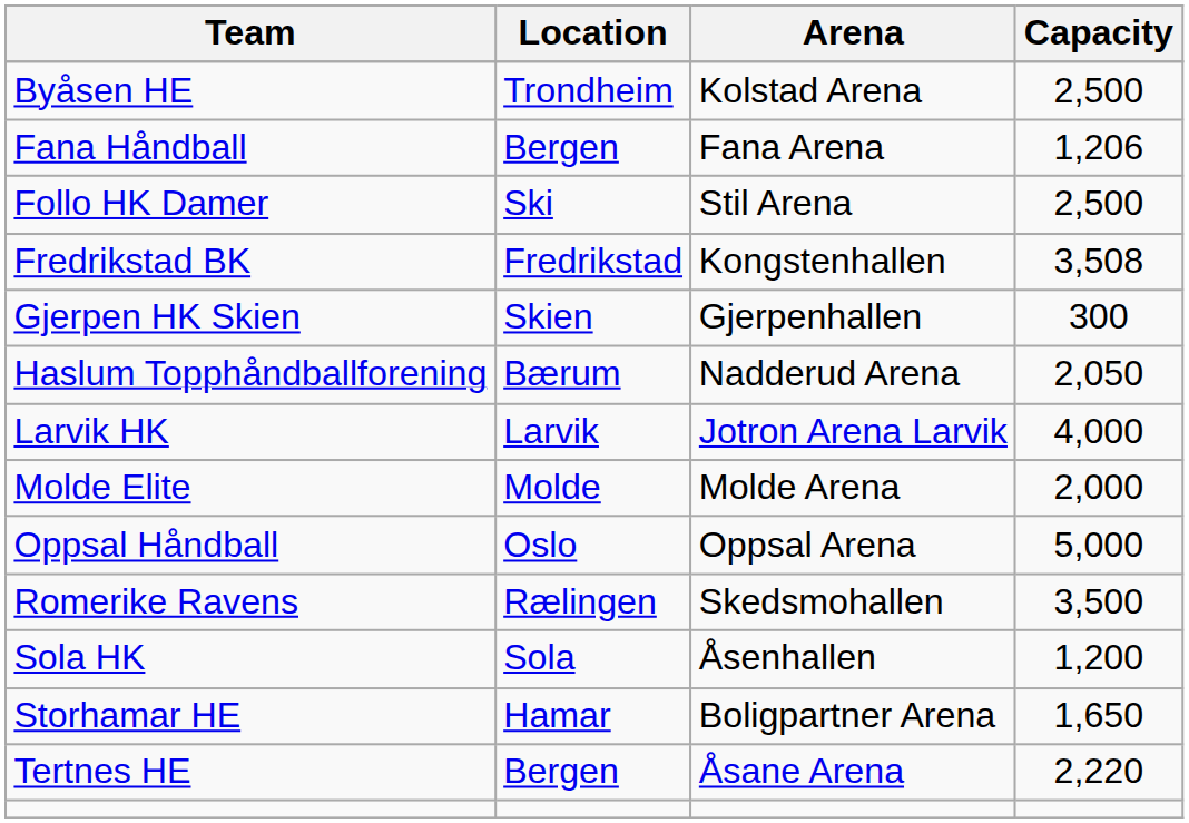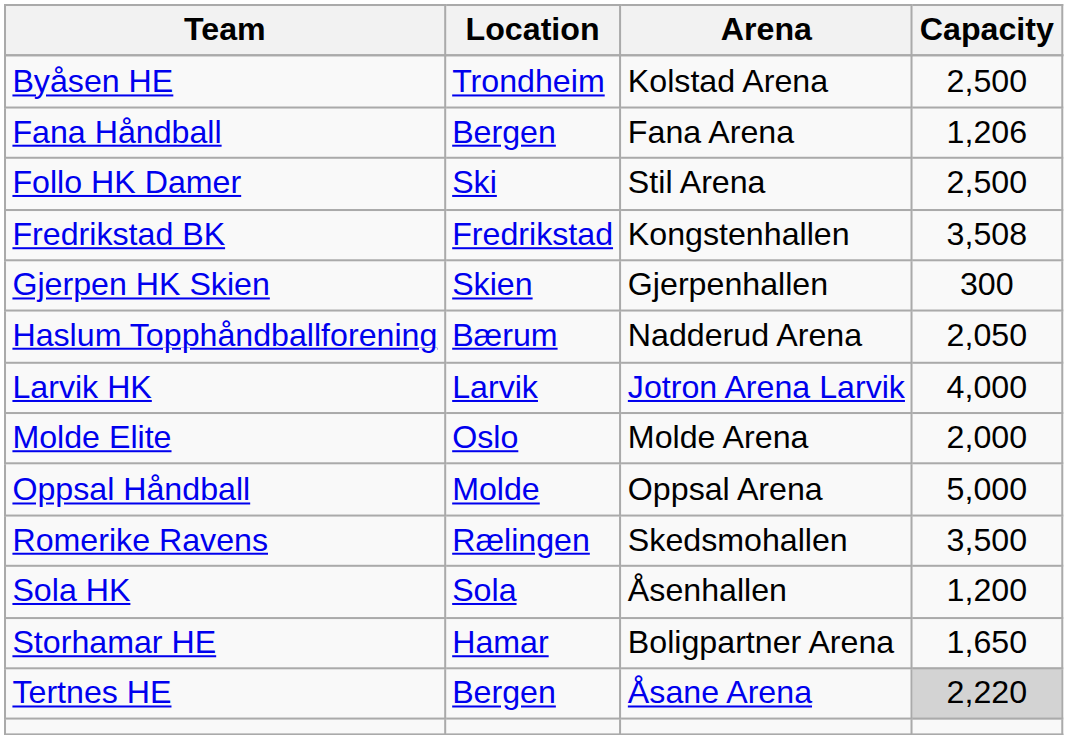Molde Elite | Location: Molde -> Oslo
Oppsal Håndball | Location: Oslo -> Molde
Tertnes HE | Capacity: no background -> lightgrey background
